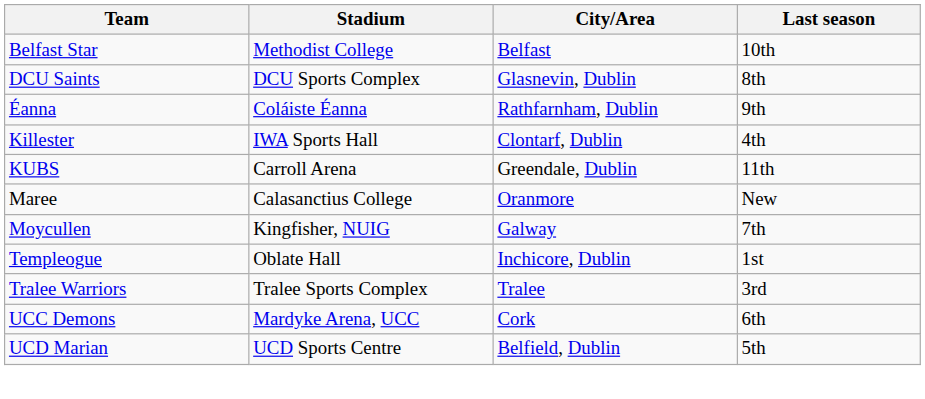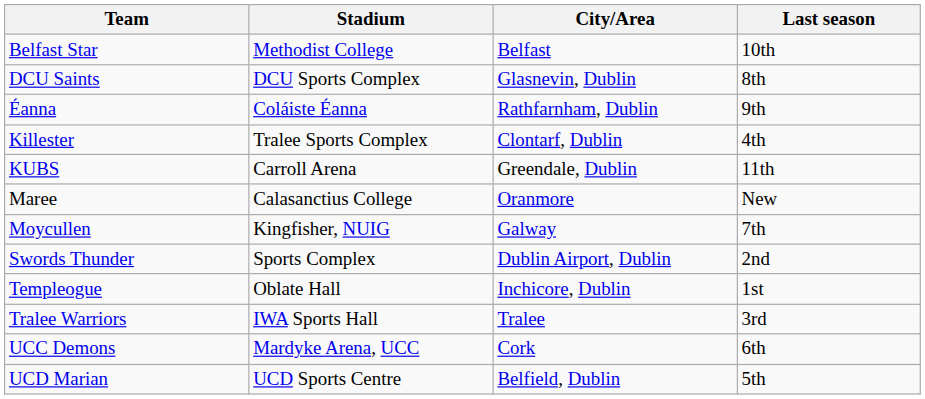Killester | Stadium: IWA Sports Hall -> Tralee Sports Complex
+ row: Swords Thunder | Sports Complex | Dublin Airport, Dublin | 2nd
Tralee Warriors | Stadium: Tralee Sports Complex -> IWA Sports Hall
